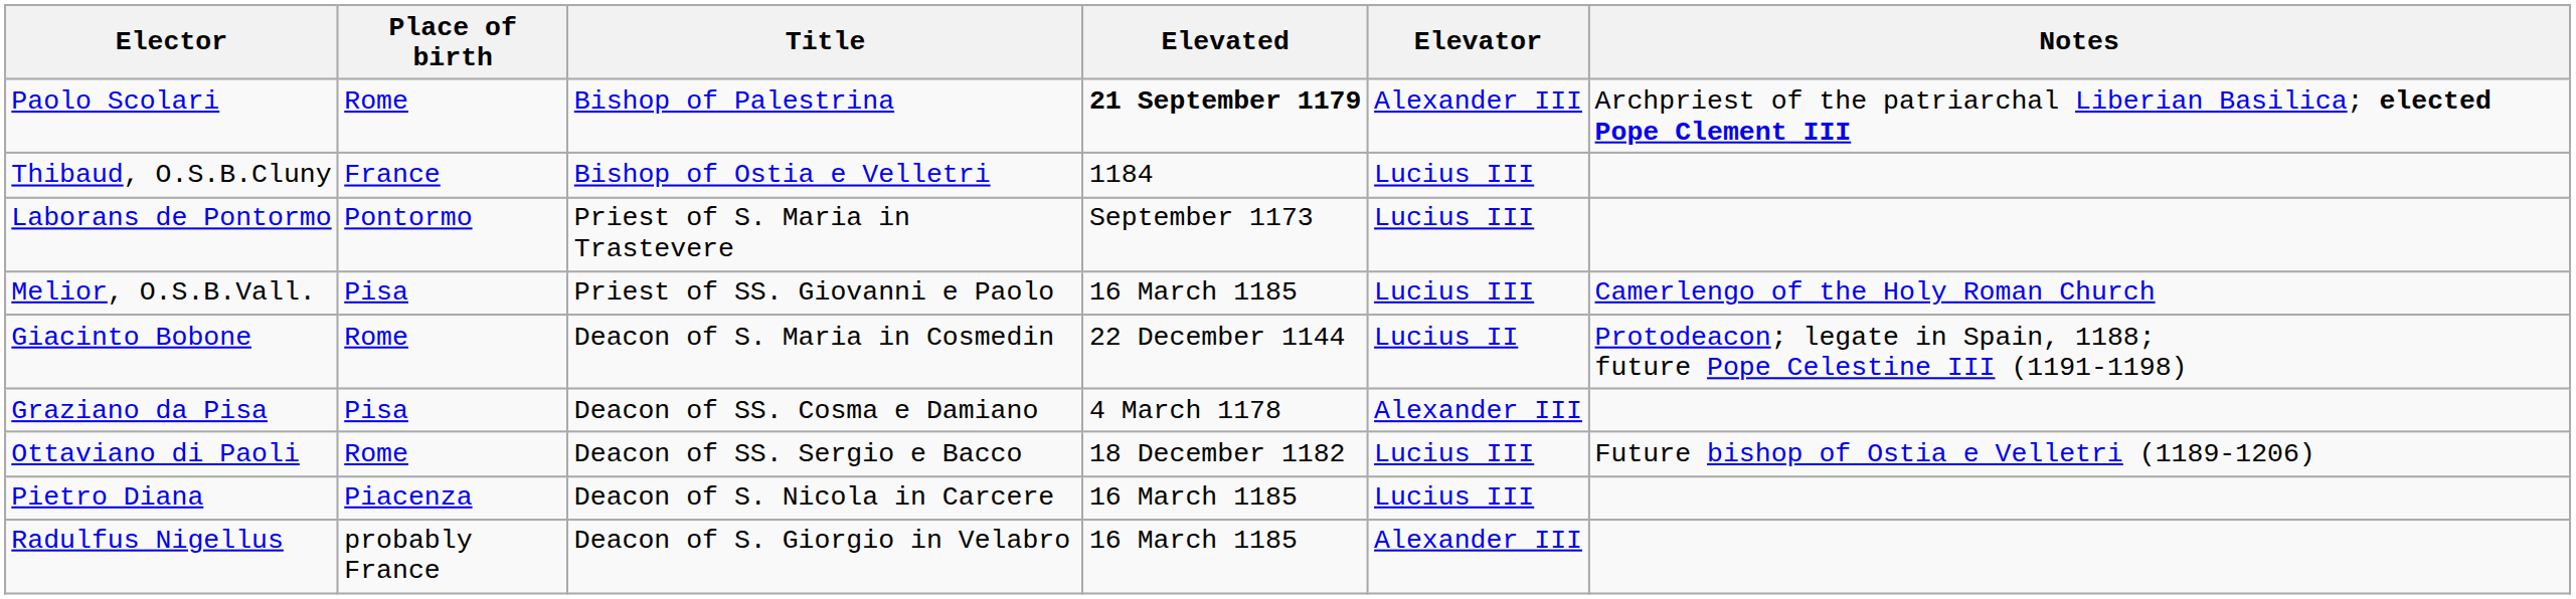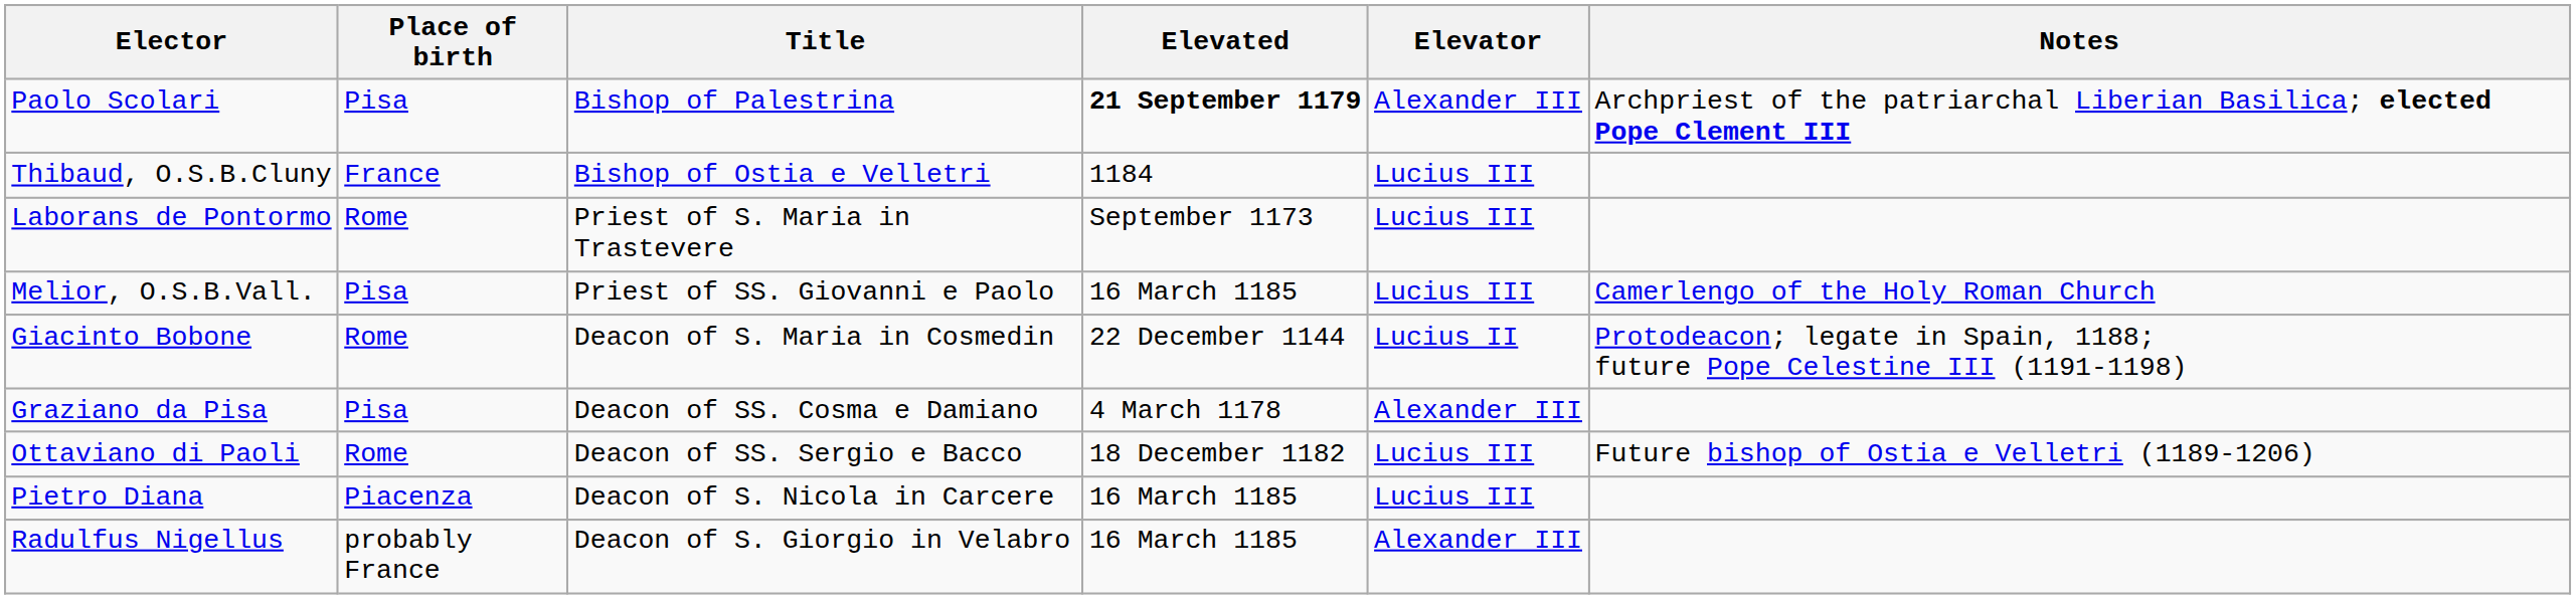Paolo Scolari | Place of birth: Rome -> Pisa
Laborans de Pontormo | Place of birth: Pontormo -> Rome
